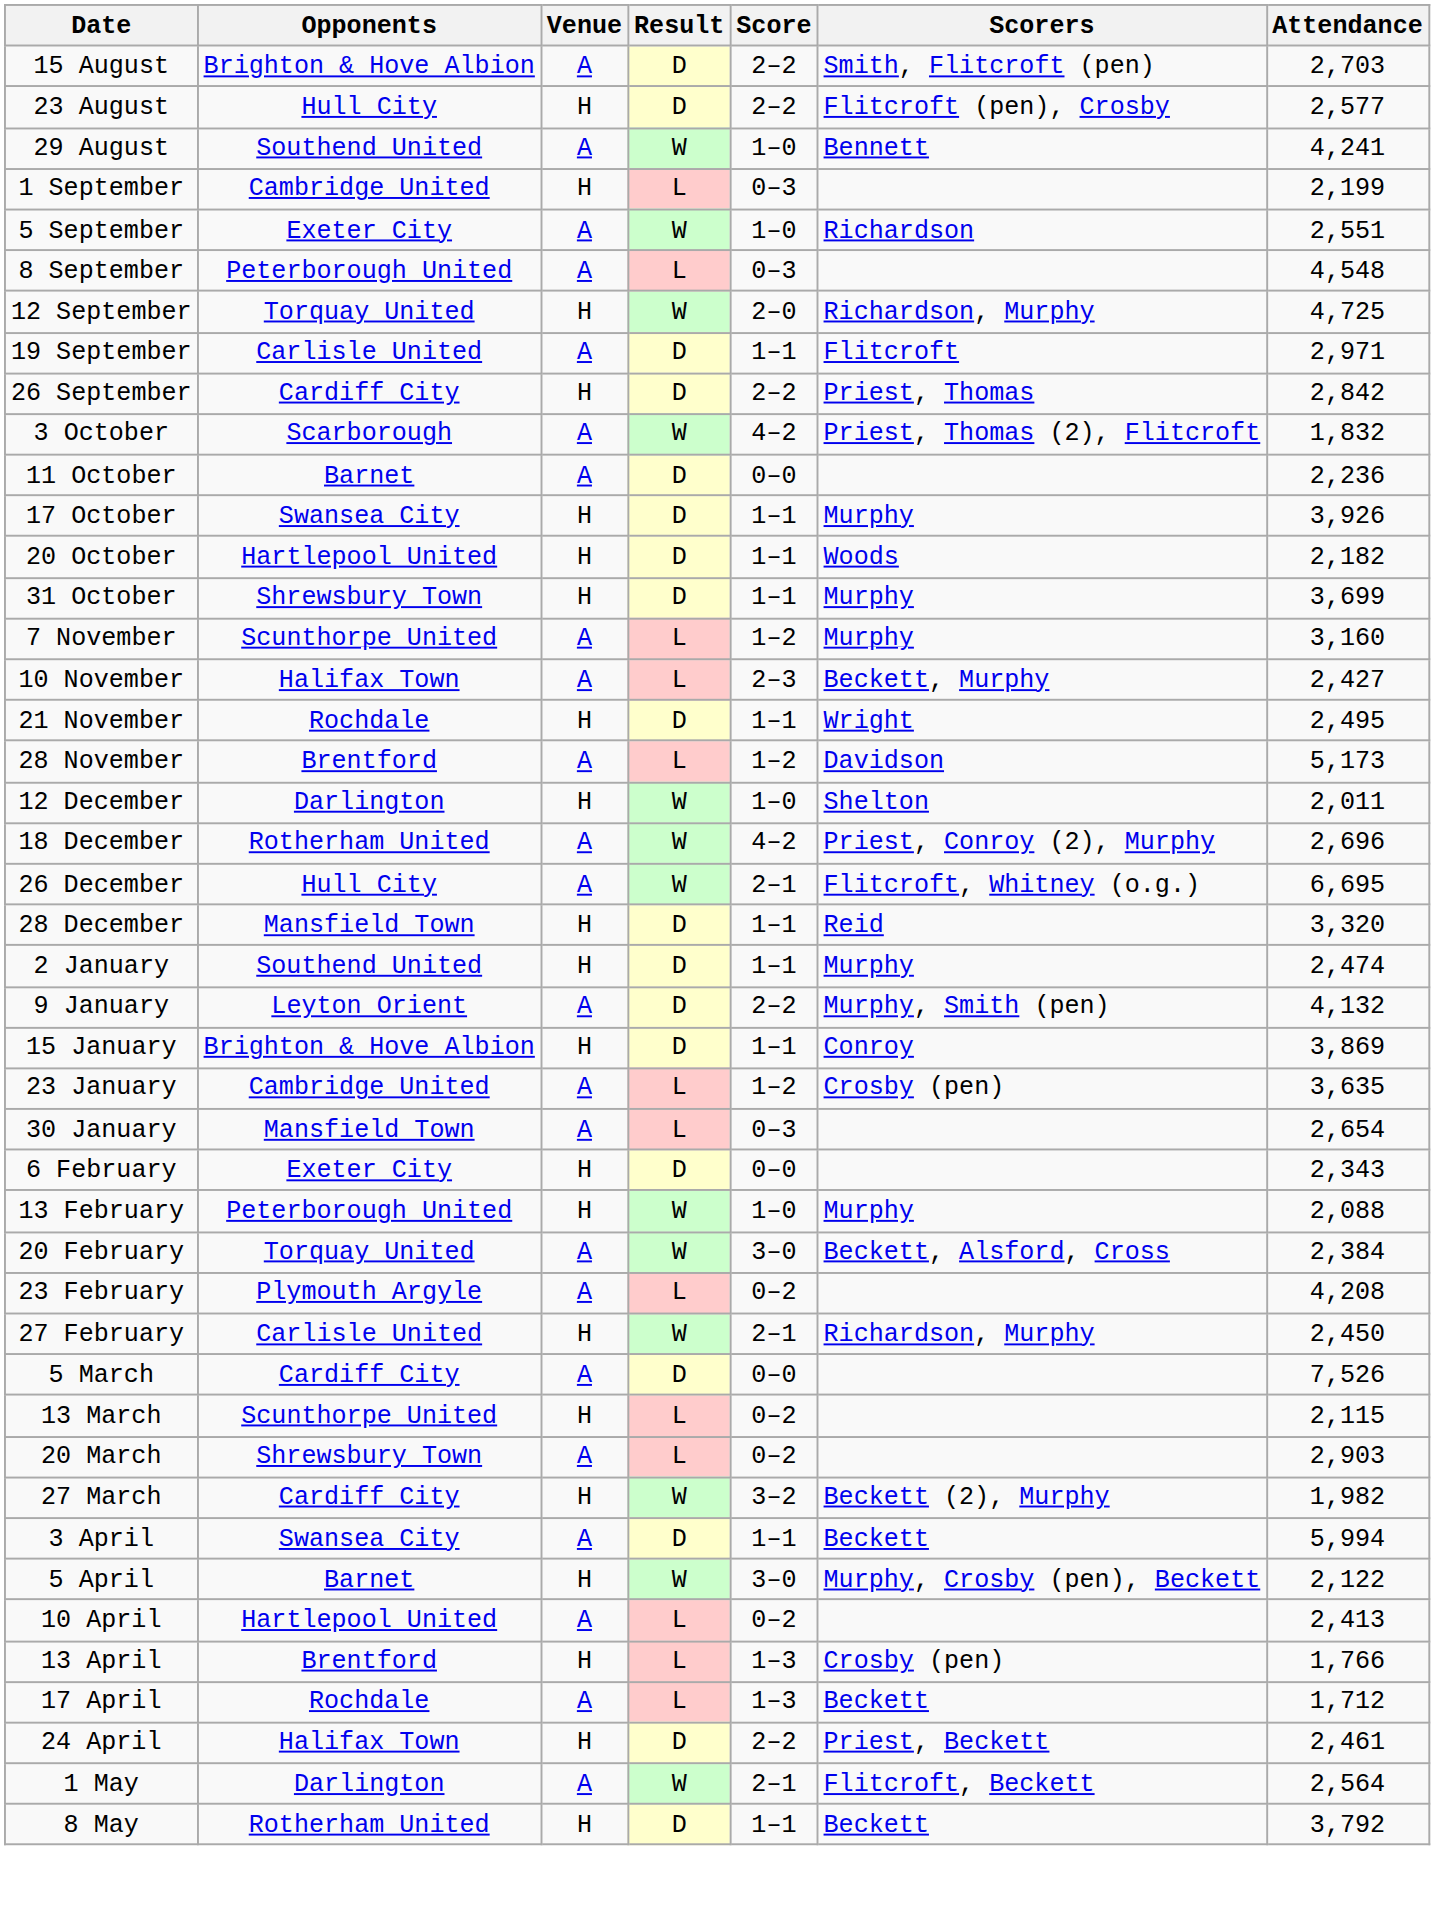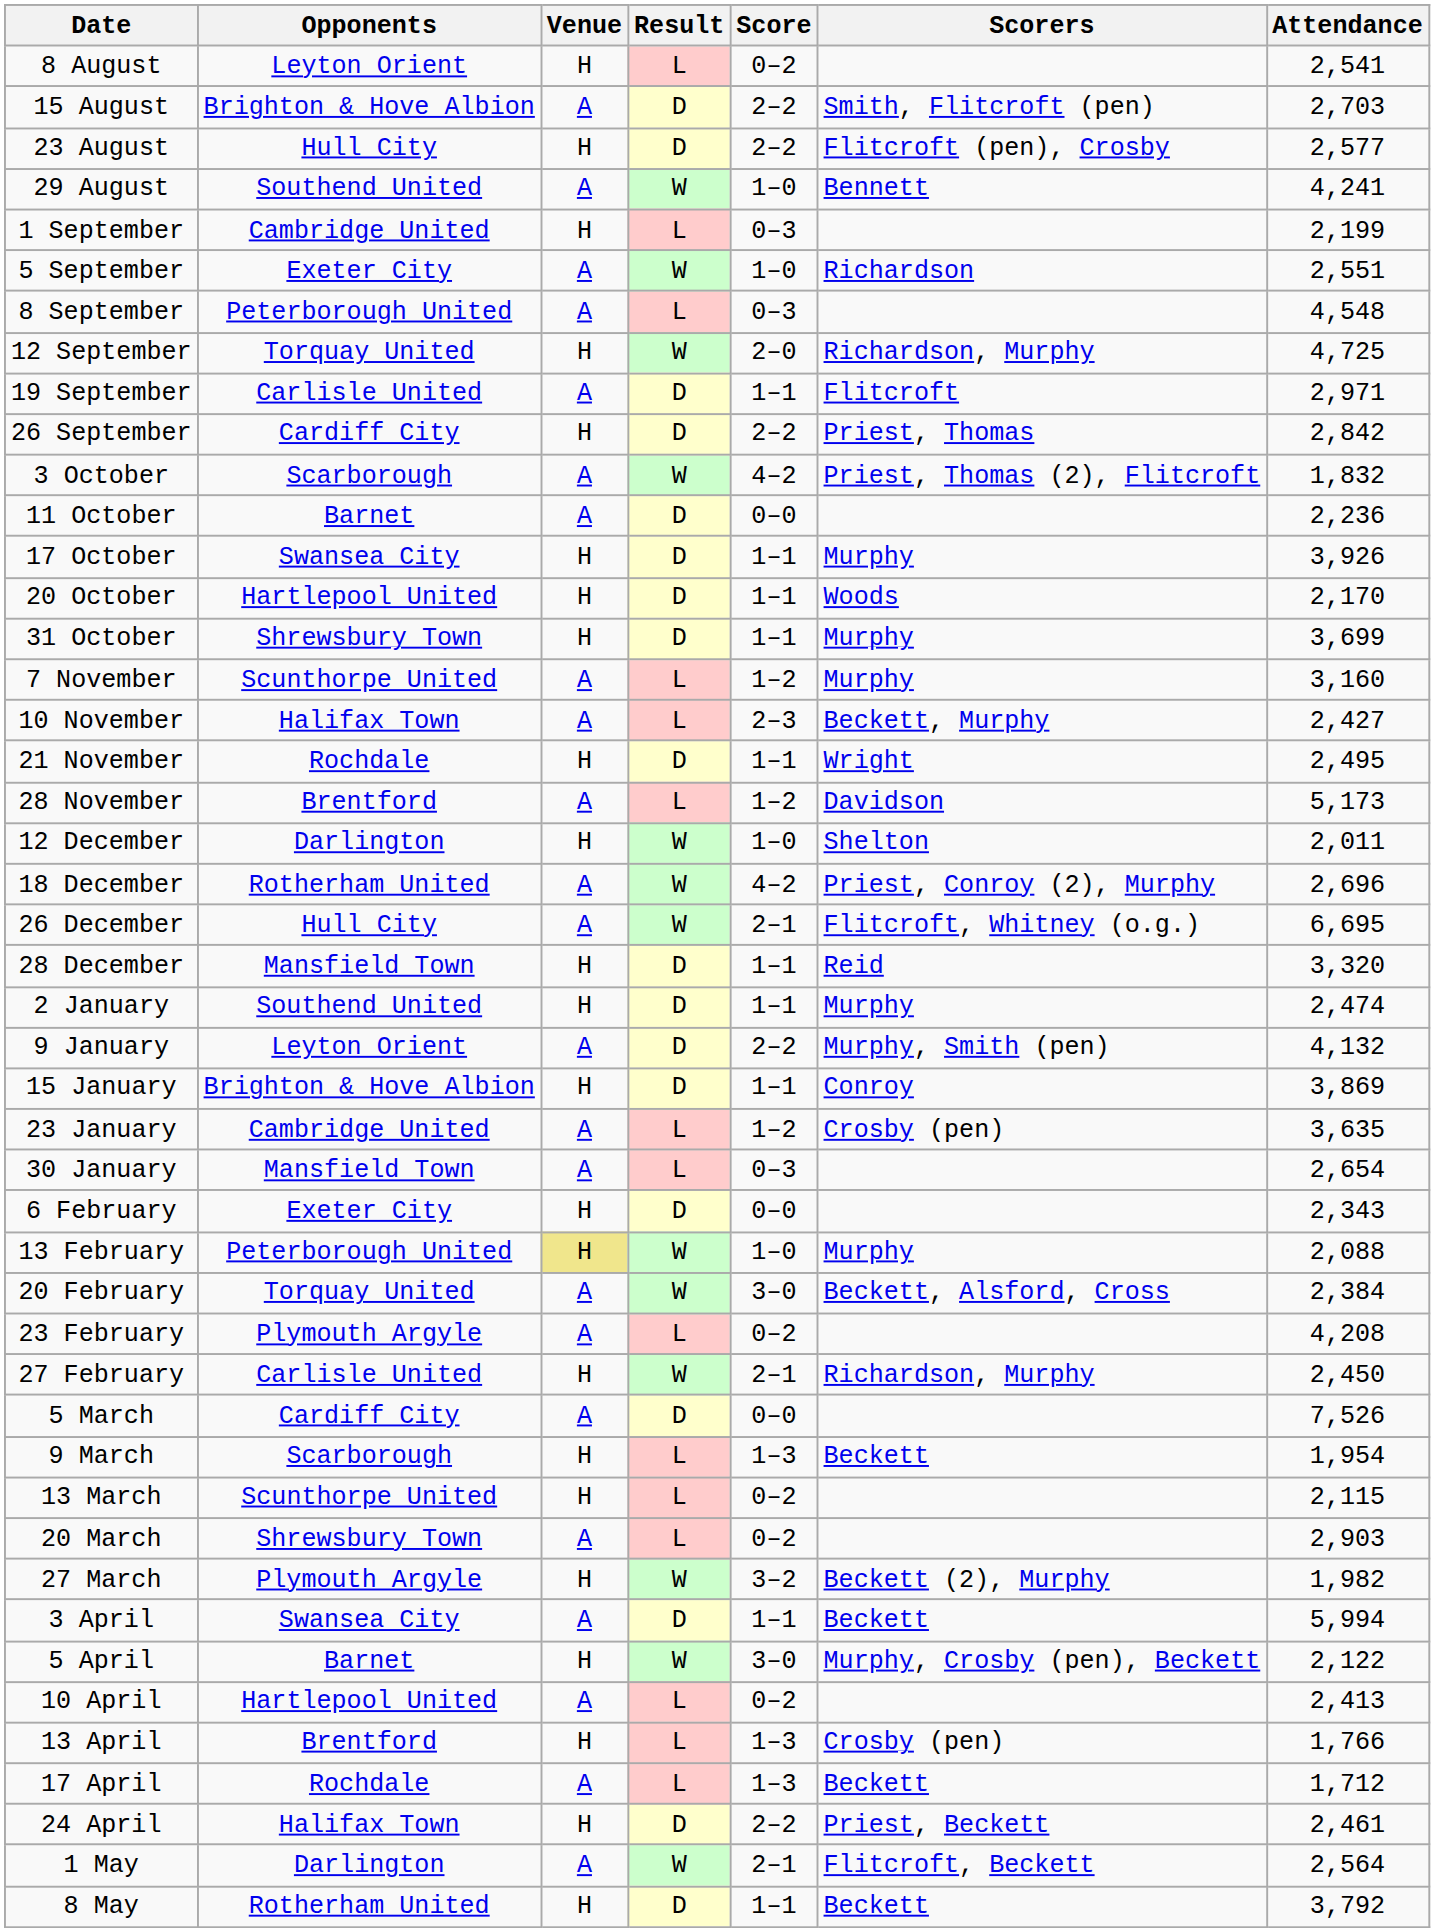+ row: 8 August | Leyton Orient | H | L | 0–2 | 2,541
20 October | Attendance: 2,182 -> 2,170
13 February | Venue: no background -> khaki background
+ row: 9 March | Scarborough | H | L | 1–3 | Beckett | 1,954
27 March | Opponents: Cardiff City -> Plymouth Argyle
